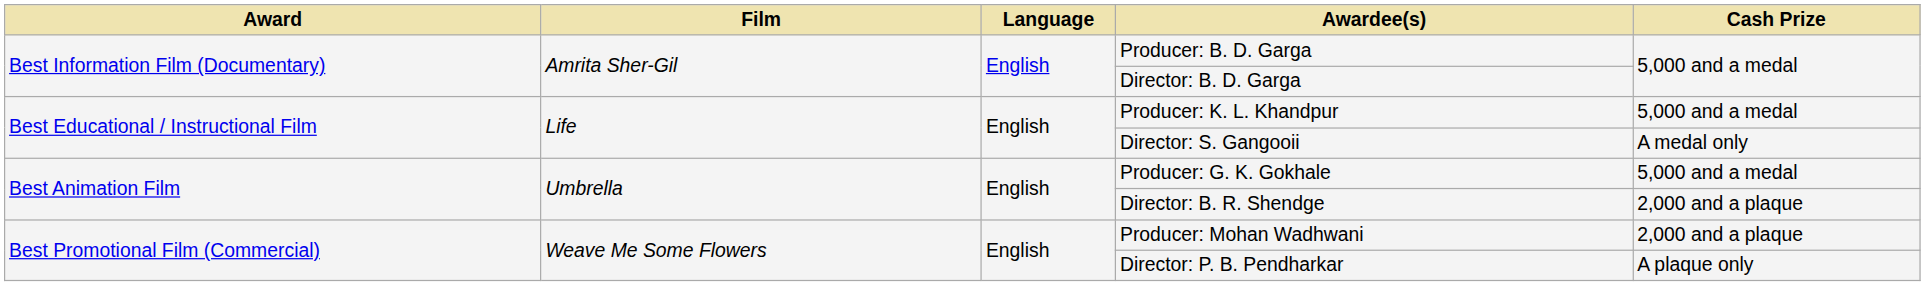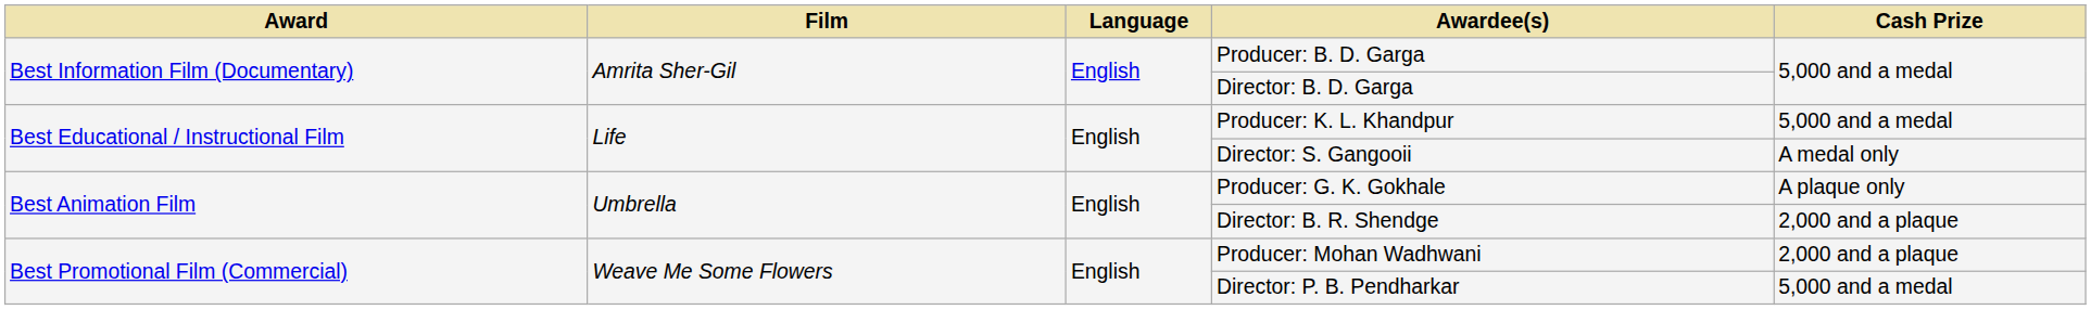Producer: G. K. Gokhale | Cash Prize: 5,000 and a medal -> A plaque only
Director: P. B. Pendharkar | Cash Prize: A plaque only -> 5,000 and a medal
